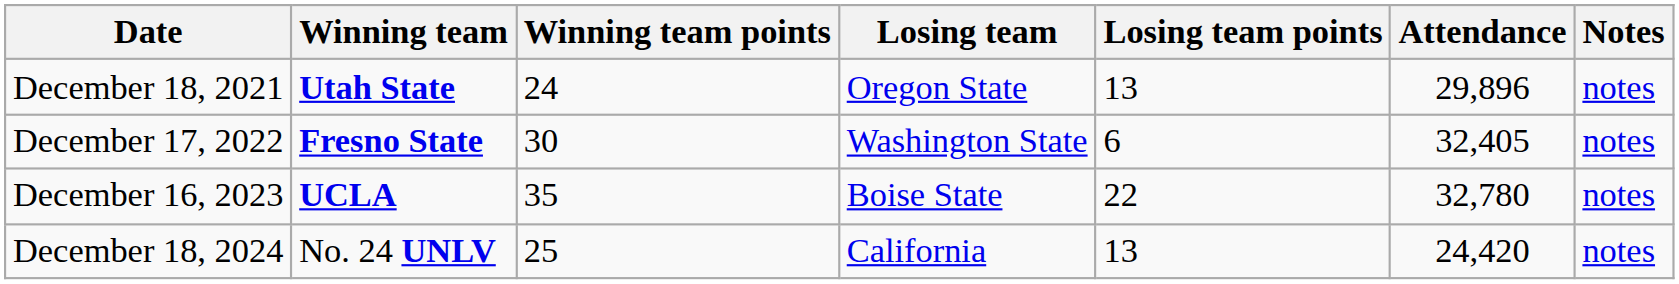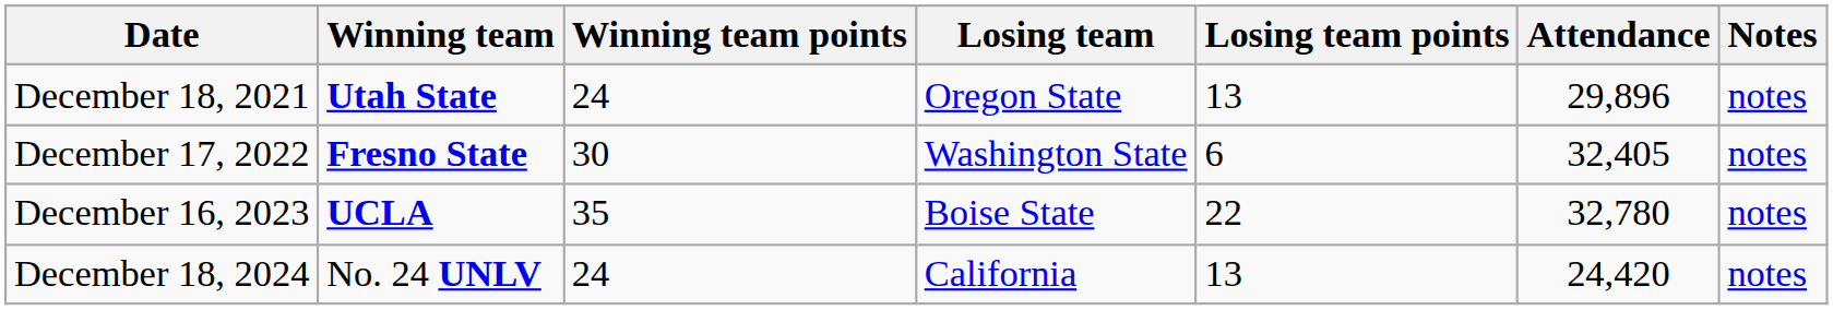December 18, 2024 | Winning team points: 25 -> 24
